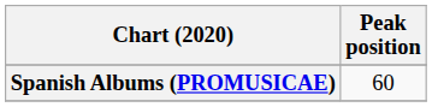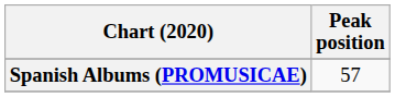Spanish Albums (PROMUSICAE) | Peak position: 60 -> 57
